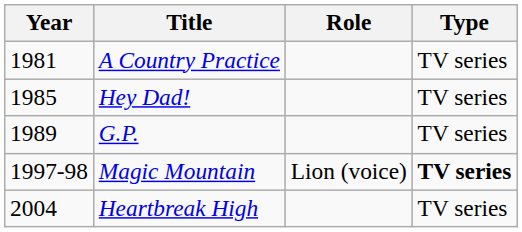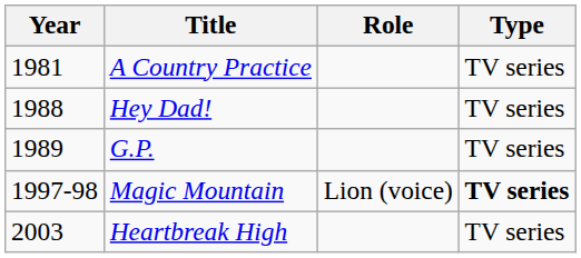Hey Dad! | Year: 1985 -> 1988
Heartbreak High | Year: 2004 -> 2003
